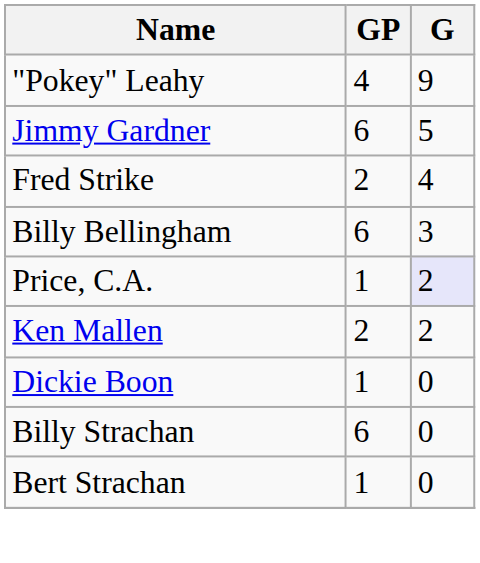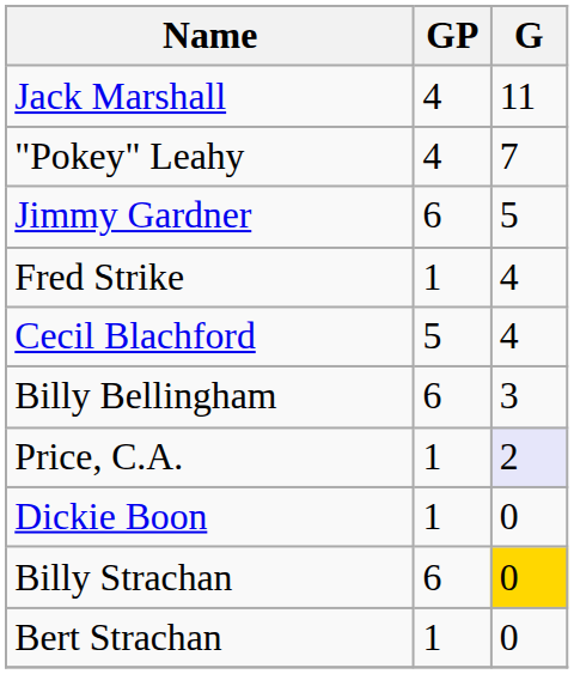+ row: Jack Marshall | 4 | 11
"Pokey" Leahy | G: 9 -> 7
Fred Strike | GP: 2 -> 1
+ row: Cecil Blachford | 5 | 4
- row: Ken Mallen | 2 | 2
Billy Strachan | G: no background -> gold background
